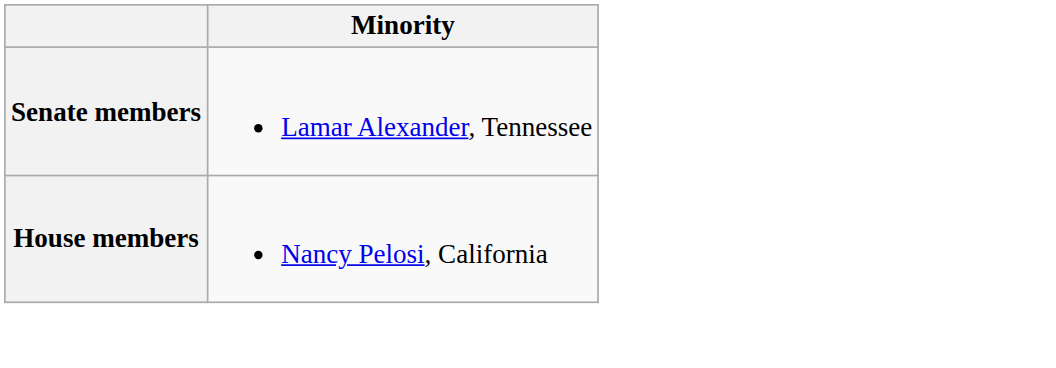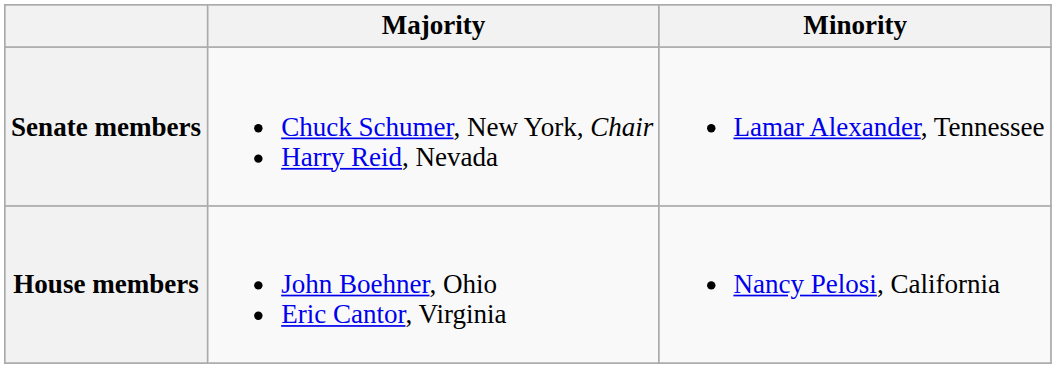+ column: Majority | Chuck Schumer, New York, Chair Harry Reid, Nevada | John Boehner, Ohio Eric Cantor, Virginia
